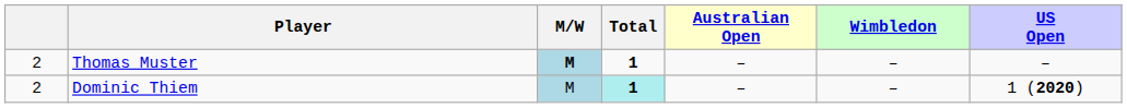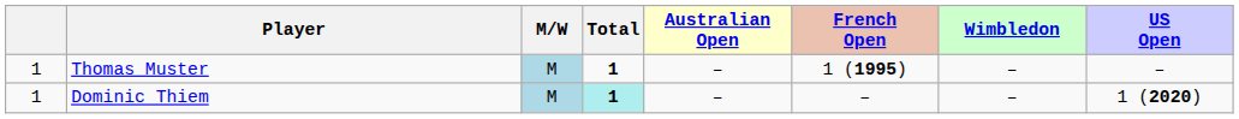+ column: French Open | 1 (1995) | –
Thomas Muster | column 1: 2 -> 1
Thomas Muster | M/W: bold -> normal
Dominic Thiem | column 1: 2 -> 1
